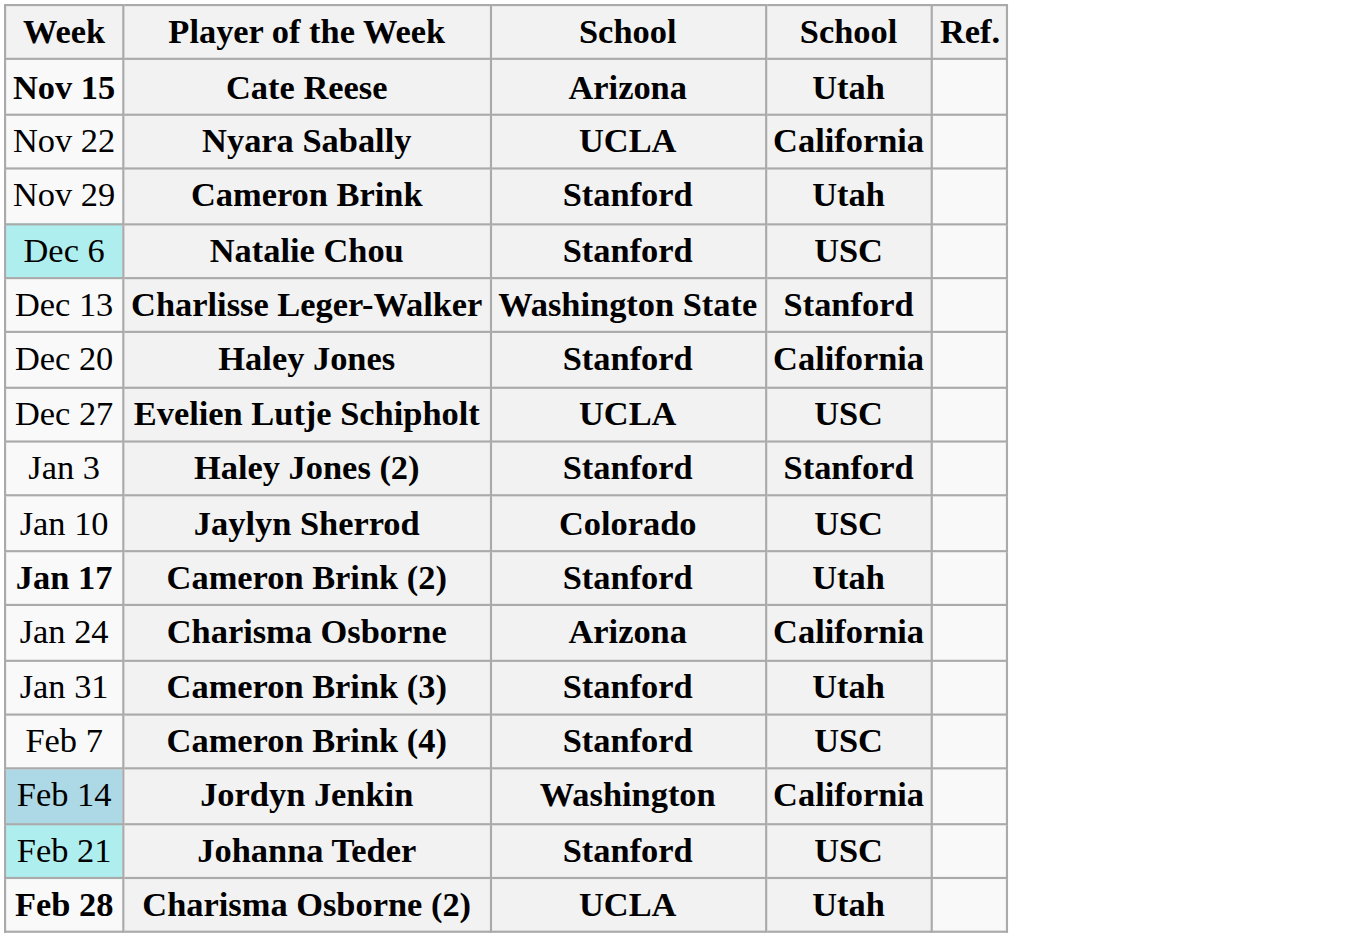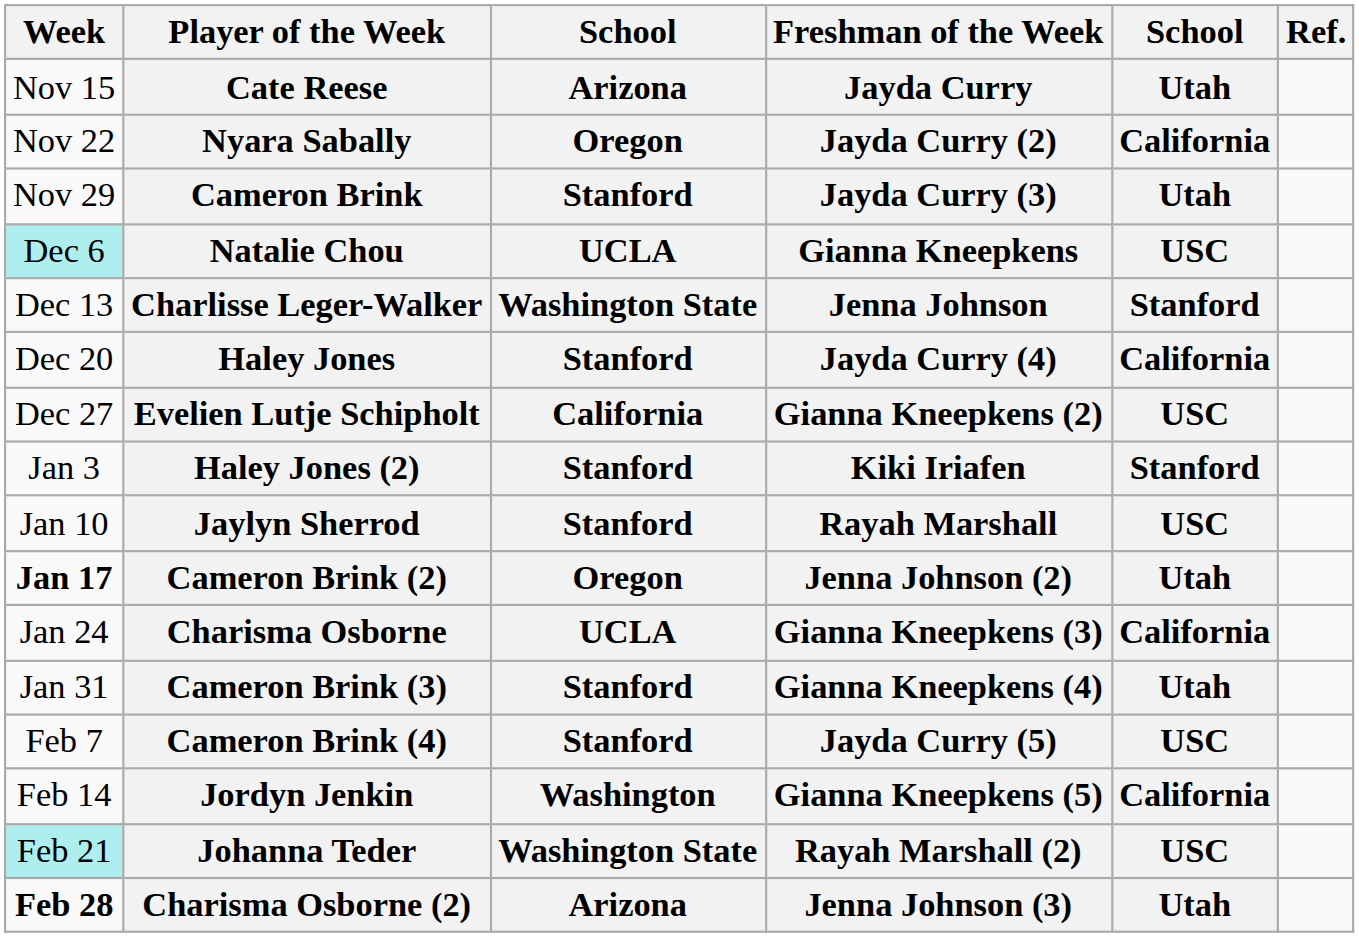+ column: Freshman of the Week | Jayda Curry | Jayda Curry (2) | Jayda Curry (3) | Gianna Kneepkens | Jenna Johnson | Jayda Curry (4) | Gianna Kneepkens (2) | Kiki Iriafen | Rayah Marshall | Jenna Johnson (2) | Gianna Kneepkens (3) | Gianna Kneepkens (4) | Jayda Curry (5) | Gianna Kneepkens (5) | Rayah Marshall (2) | Jenna Johnson (3)
Cate Reese | Week: bold -> normal
Nyara Sabally | column 3: UCLA -> Oregon
Natalie Chou | column 3: Stanford -> UCLA
Evelien Lutje Schipholt | column 3: UCLA -> California
Jaylyn Sherrod | column 3: Colorado -> Stanford
Cameron Brink (2) | column 3: Stanford -> Oregon
Charisma Osborne | column 3: Arizona -> UCLA
Jordyn Jenkin | Week: lightblue background -> no background
Johanna Teder | column 3: Stanford -> Washington State
Charisma Osborne (2) | column 3: UCLA -> Arizona
